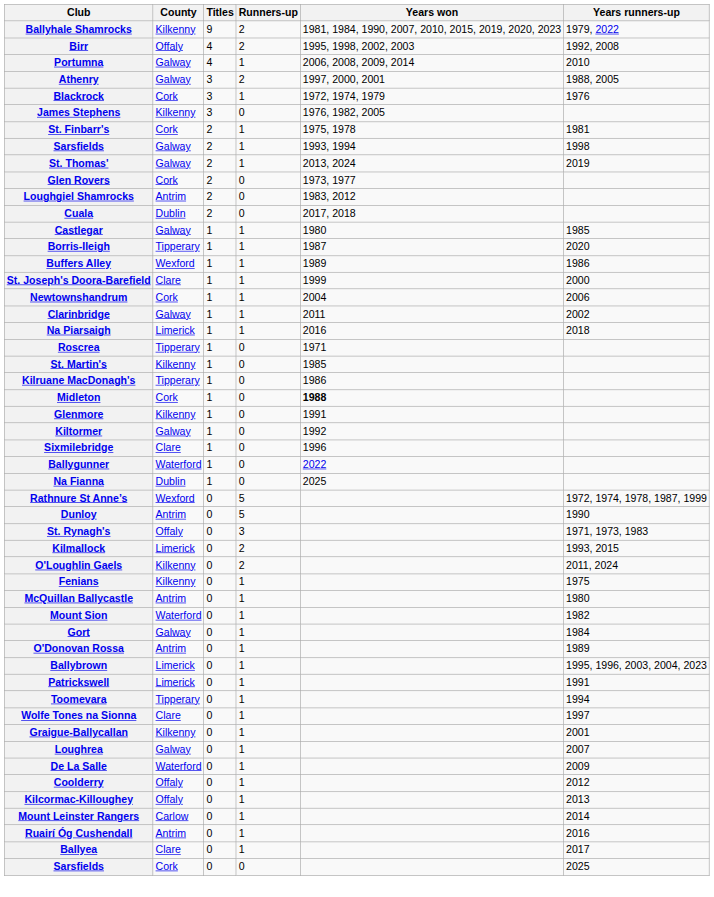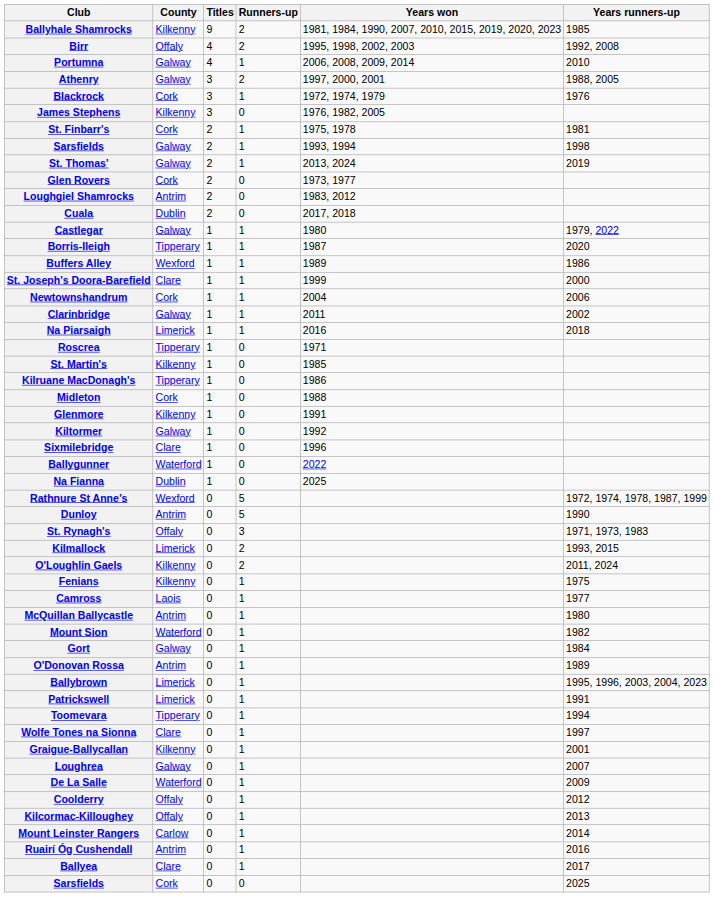Ballyhale Shamrocks | Years runners-up: 1979, 2022 -> 1985
Castlegar | Years runners-up: 1985 -> 1979, 2022
Midleton | Years won: bold -> normal
+ row: Camross | Laois | 0 | 1 | 1977
